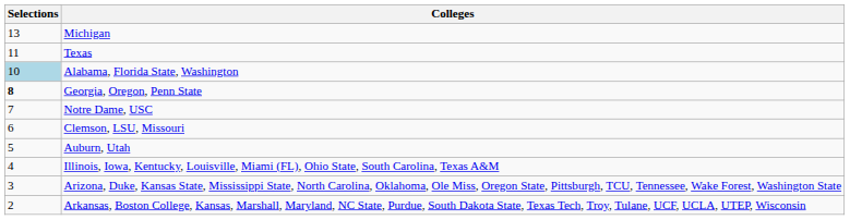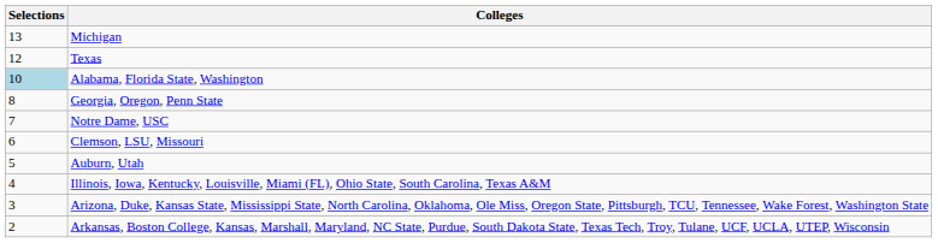Texas | Selections: 11 -> 12
Georgia, Oregon, Penn State | Selections: bold -> normal
